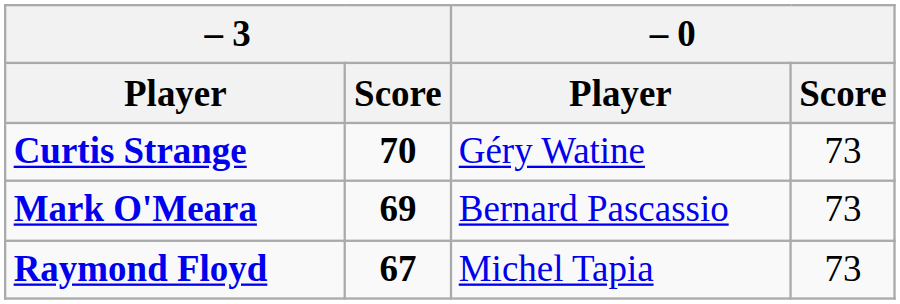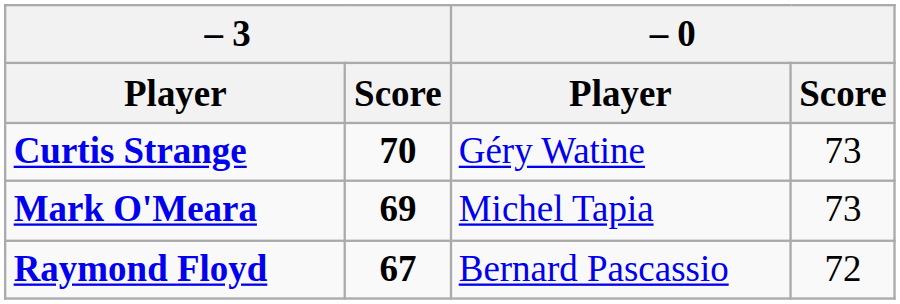Mark O'Meara | – 0 / Player: Bernard Pascassio -> Michel Tapia
Raymond Floyd | – 0 / Player: Michel Tapia -> Bernard Pascassio
Raymond Floyd | – 0 / Score: 73 -> 72
